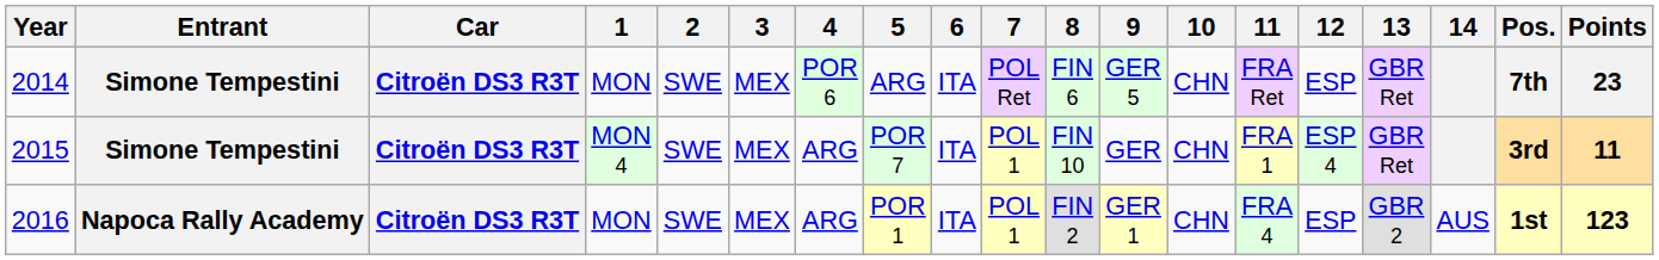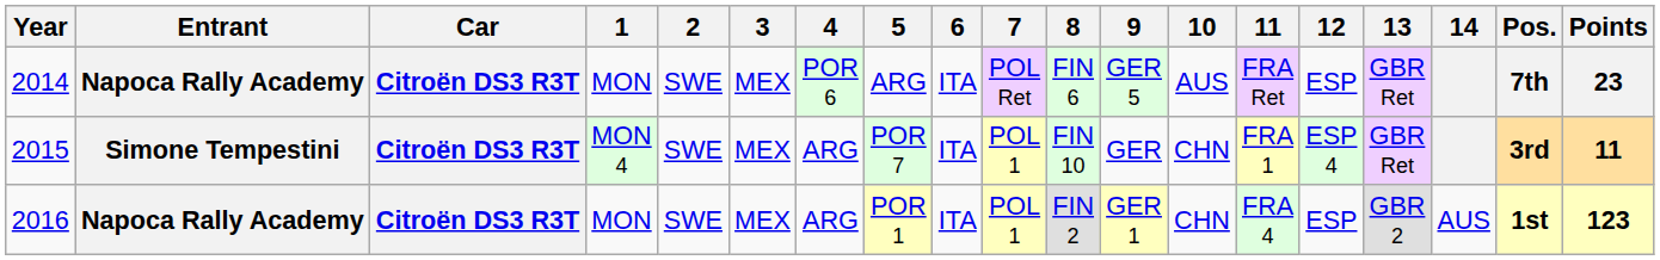2014 | Entrant: Simone Tempestini -> Napoca Rally Academy
2014 | 10: CHN -> AUS
